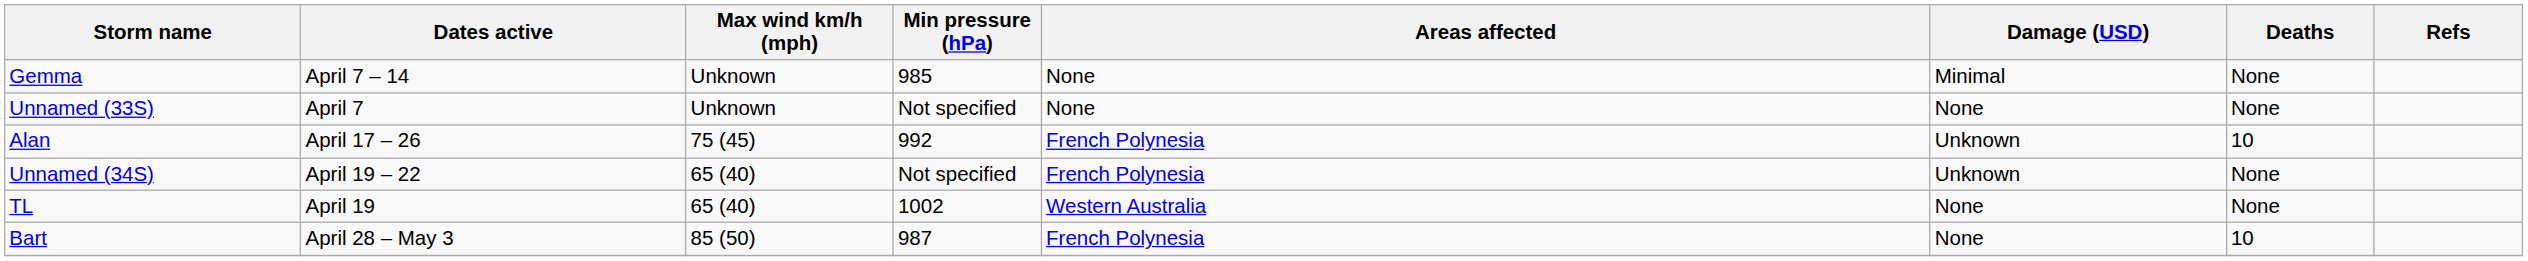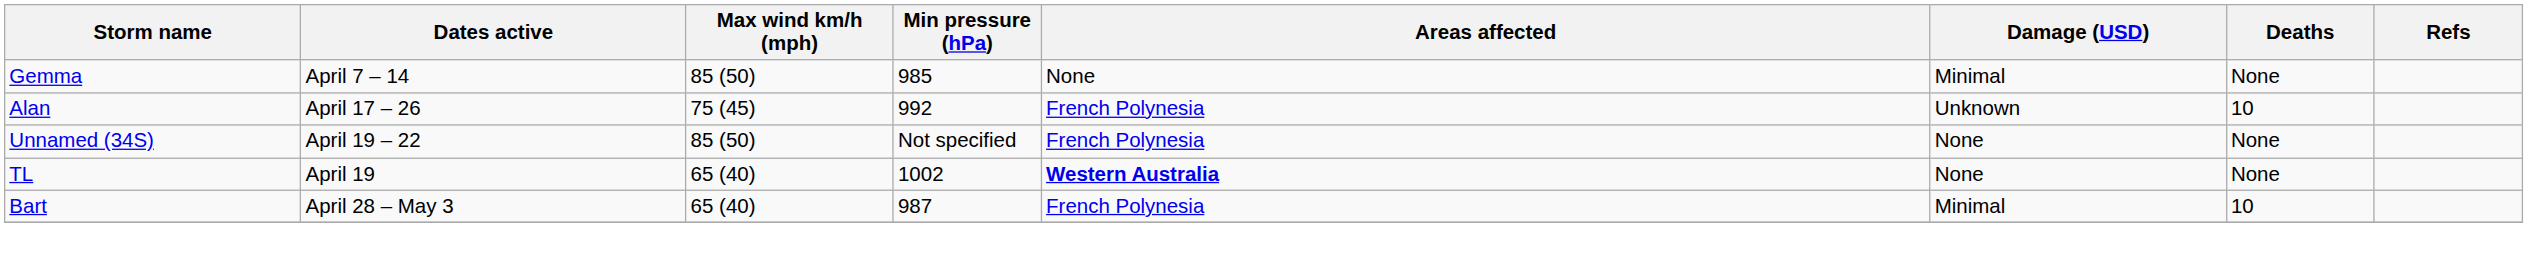Gemma | Max wind km/h (mph): Unknown -> 85 (50)
- row: Unnamed (33S) | April 7 | Unknown | Not specified | None | None | None
Unnamed (34S) | Max wind km/h (mph): 65 (40) -> 85 (50)
Unnamed (34S) | Damage (USD): Unknown -> None
TL | Areas affected: normal -> bold
Bart | Max wind km/h (mph): 85 (50) -> 65 (40)
Bart | Damage (USD): None -> Minimal
